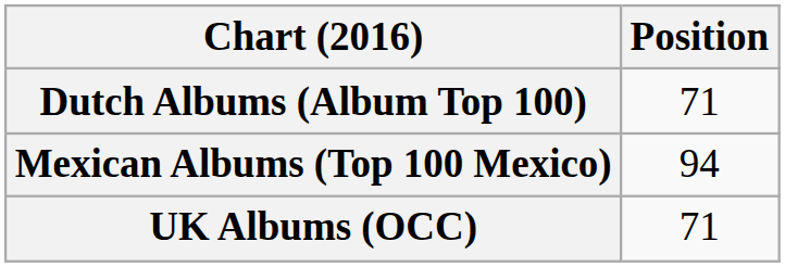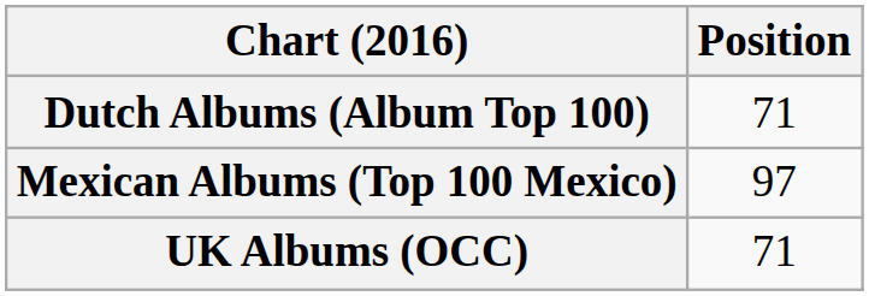Mexican Albums (Top 100 Mexico) | Position: 94 -> 97
